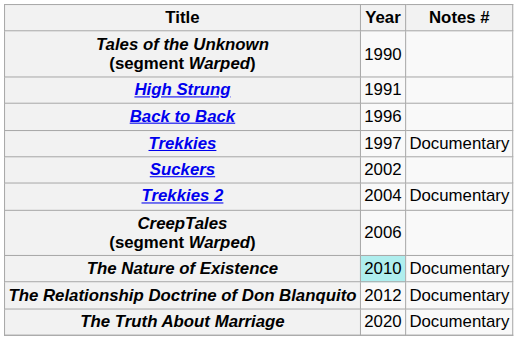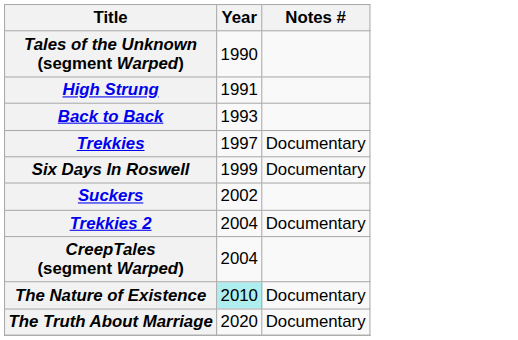Back to Back | Year: 1996 -> 1993
+ row: Six Days In Roswell | 1999 | Documentary
CreepTales (segment Warped) | Year: 2006 -> 2004
- row: The Relationship Doctrine of Don Blanquito | 2012 | Documentary
